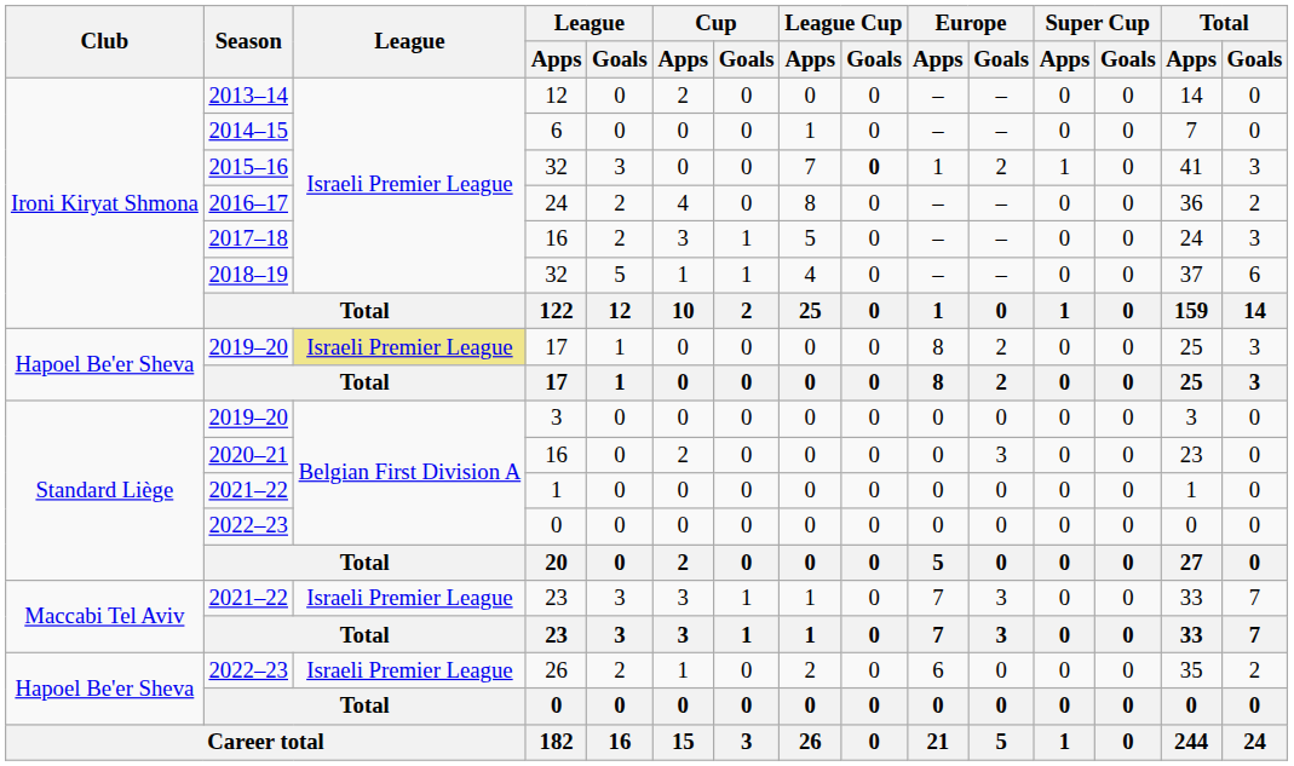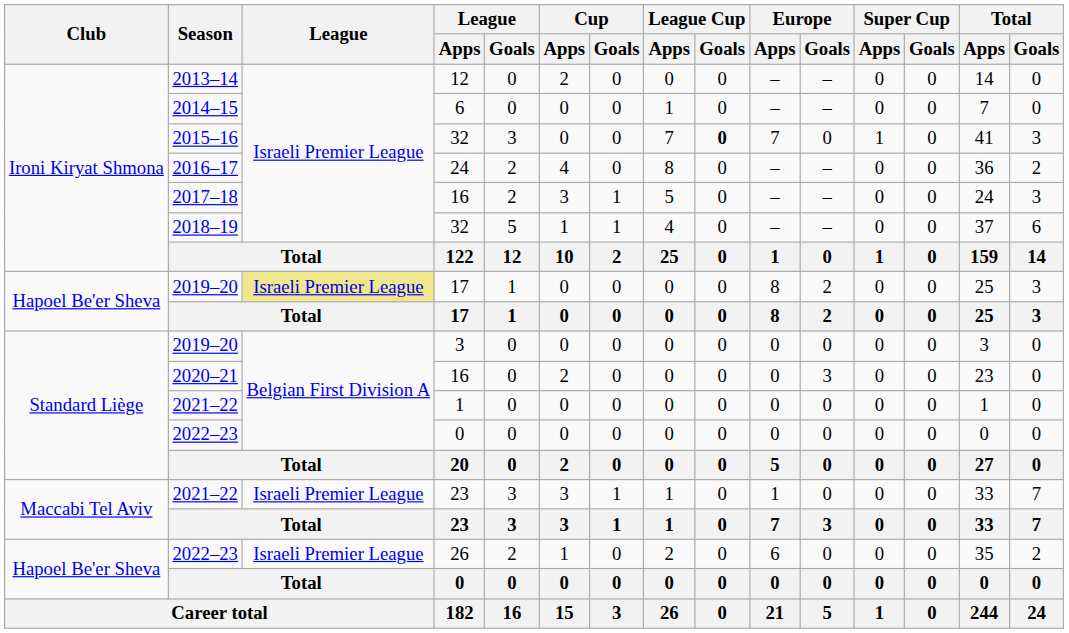2015–16 / 32 | Europe / Apps: 1 -> 7
2015–16 / 32 | Europe / Goals: 2 -> 0
2021–22 / 23 | Europe / Apps: 7 -> 1
2021–22 / 23 | Europe / Goals: 3 -> 0
